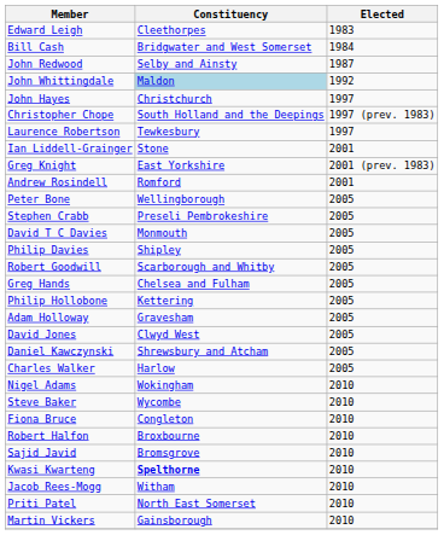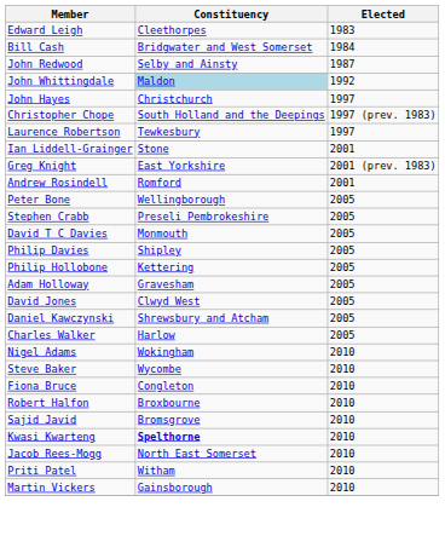- row: Robert Goodwill | Scarborough and Whitby | 2005
- row: Greg Hands | Chelsea and Fulham | 2005
Jacob Rees-Mogg | Constituency: Witham -> North East Somerset
Priti Patel | Constituency: North East Somerset -> Witham
